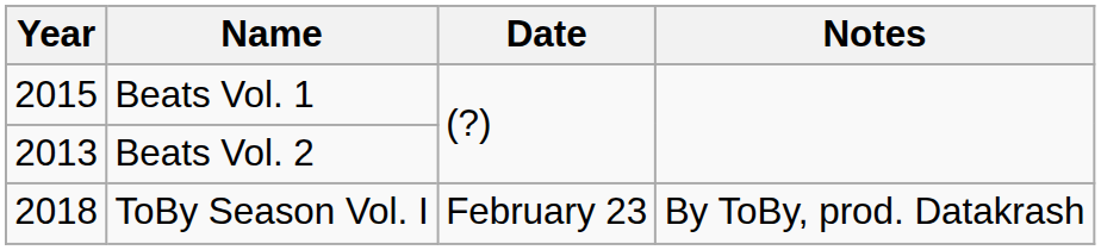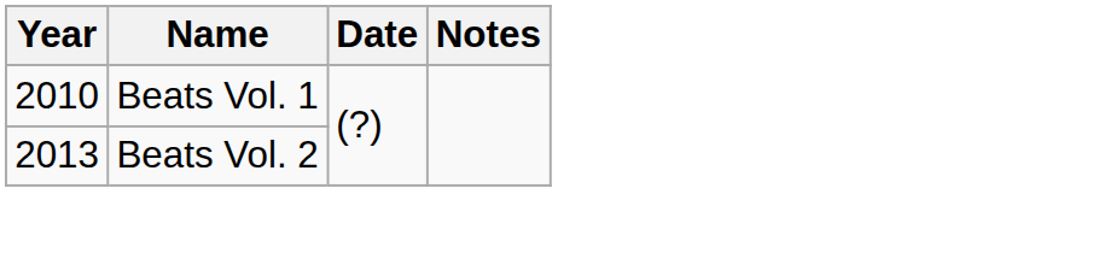Beats Vol. 1 | Year: 2015 -> 2010
- row: 2018 | ToBy Season Vol. I | February 23 | By ToBy, prod. Datakrash
